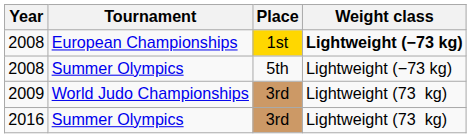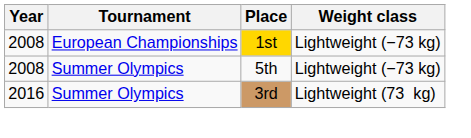2008 / European Championships | Weight class: bold -> normal
- row: 2009 | World Judo Championships | 3rd | Lightweight (73 kg)
